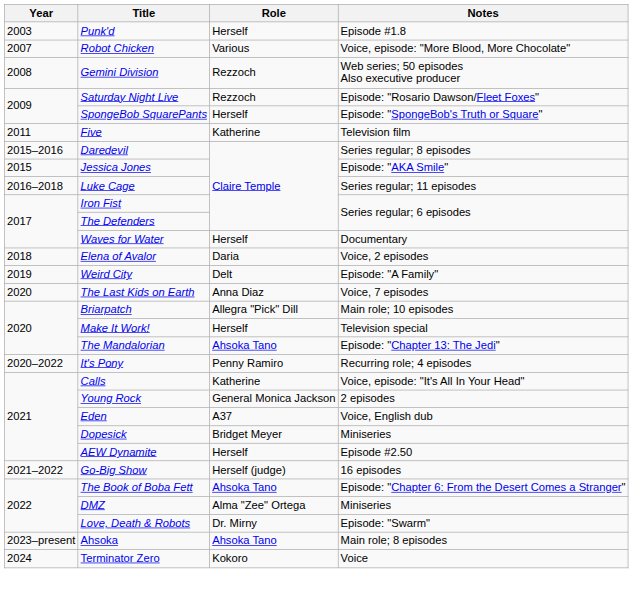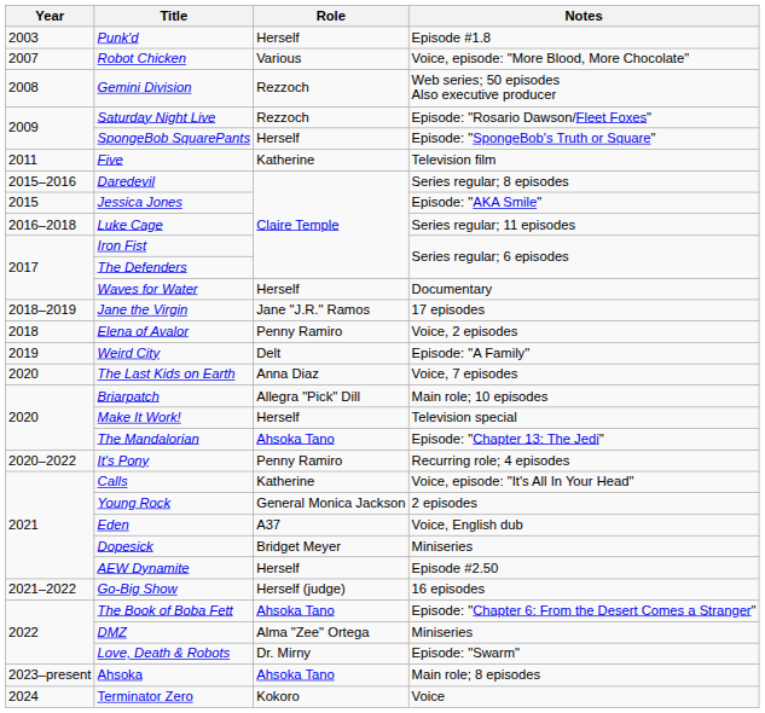+ row: 2018–2019 | Jane the Virgin | Jane "J.R." Ramos | 17 episodes
Elena of Avalor | Role: Daria -> Penny Ramiro
